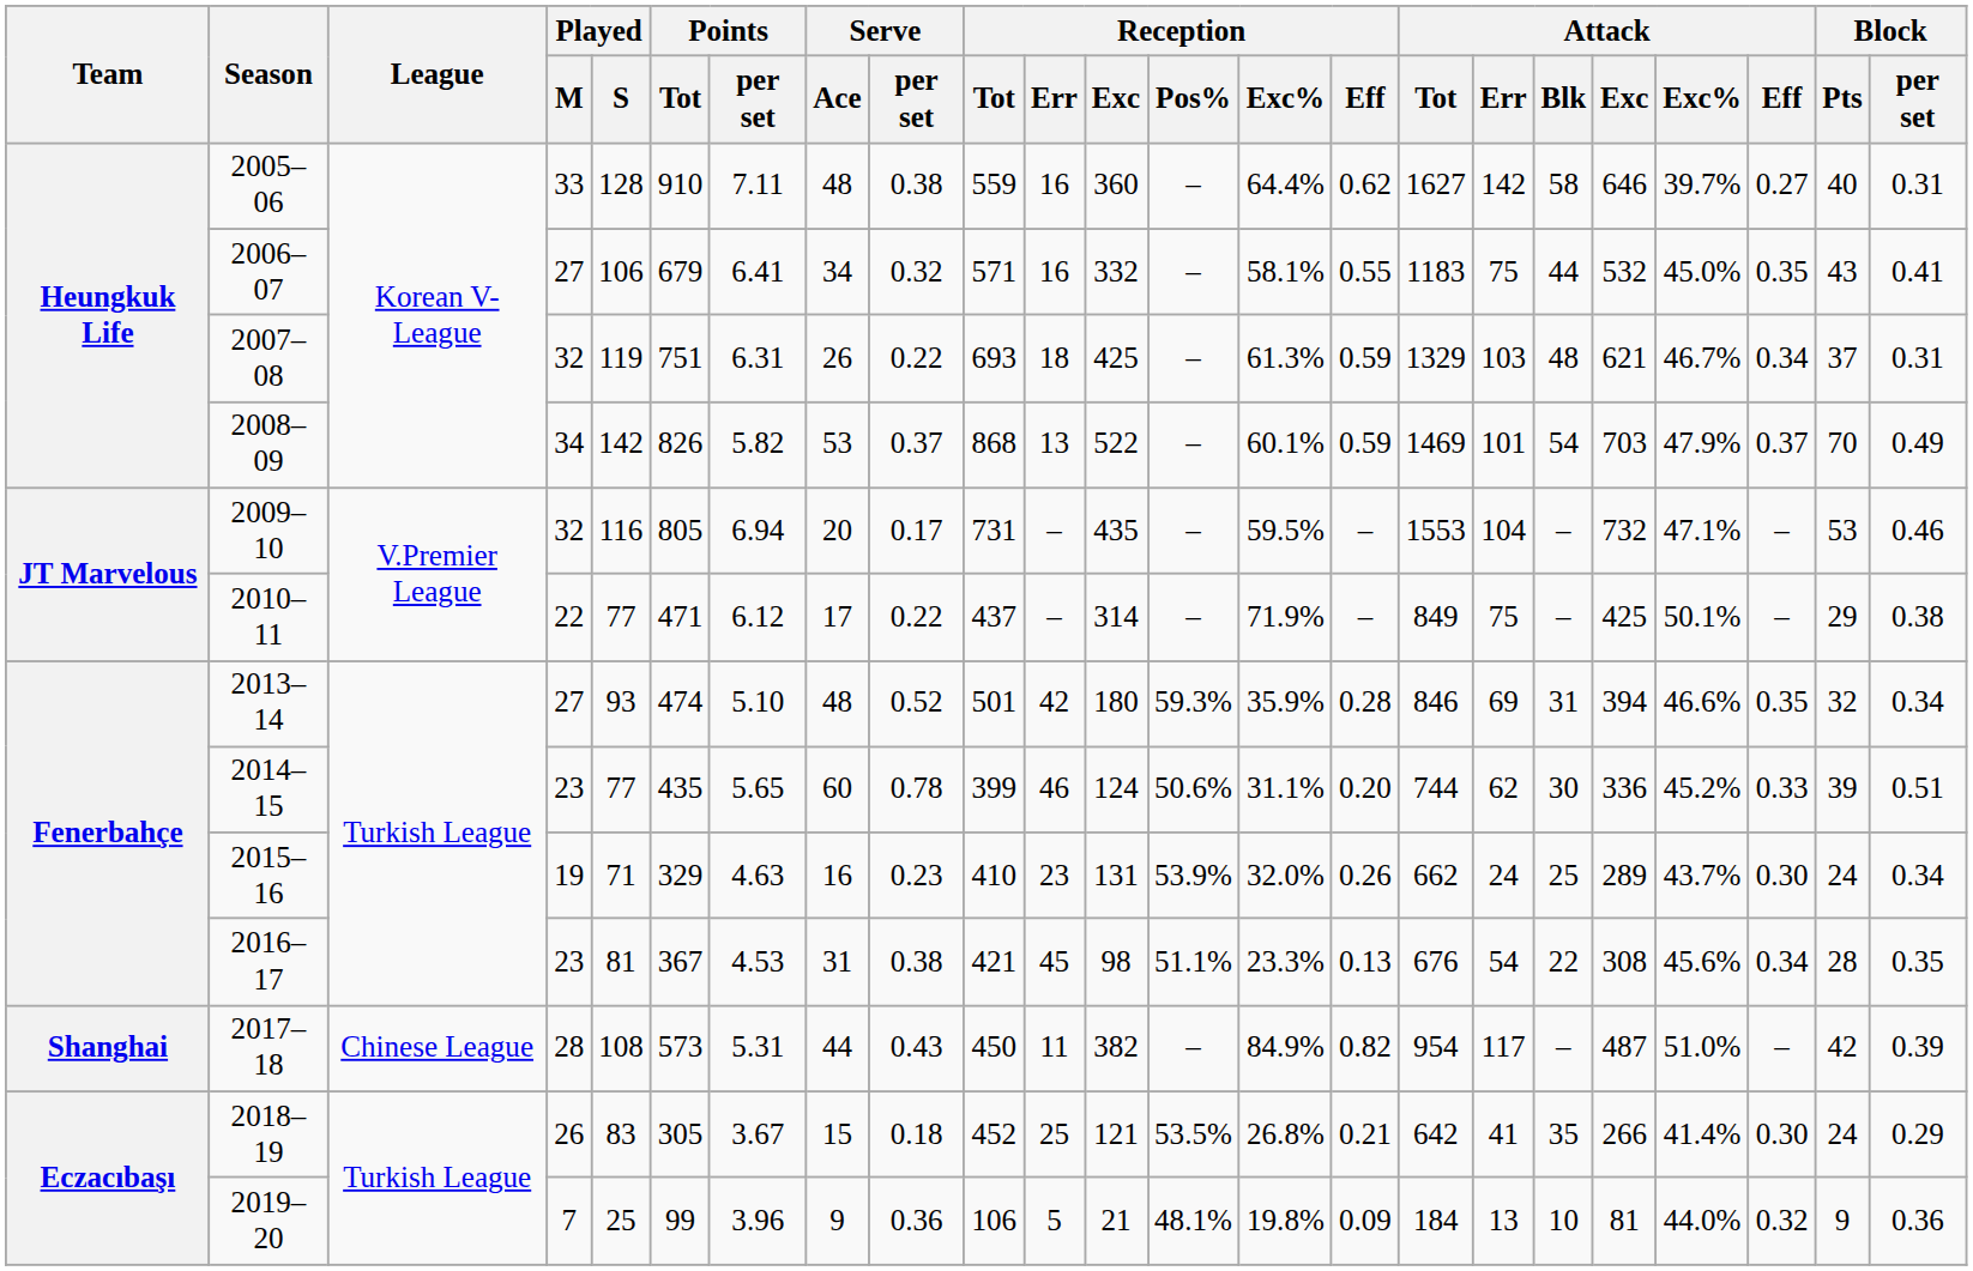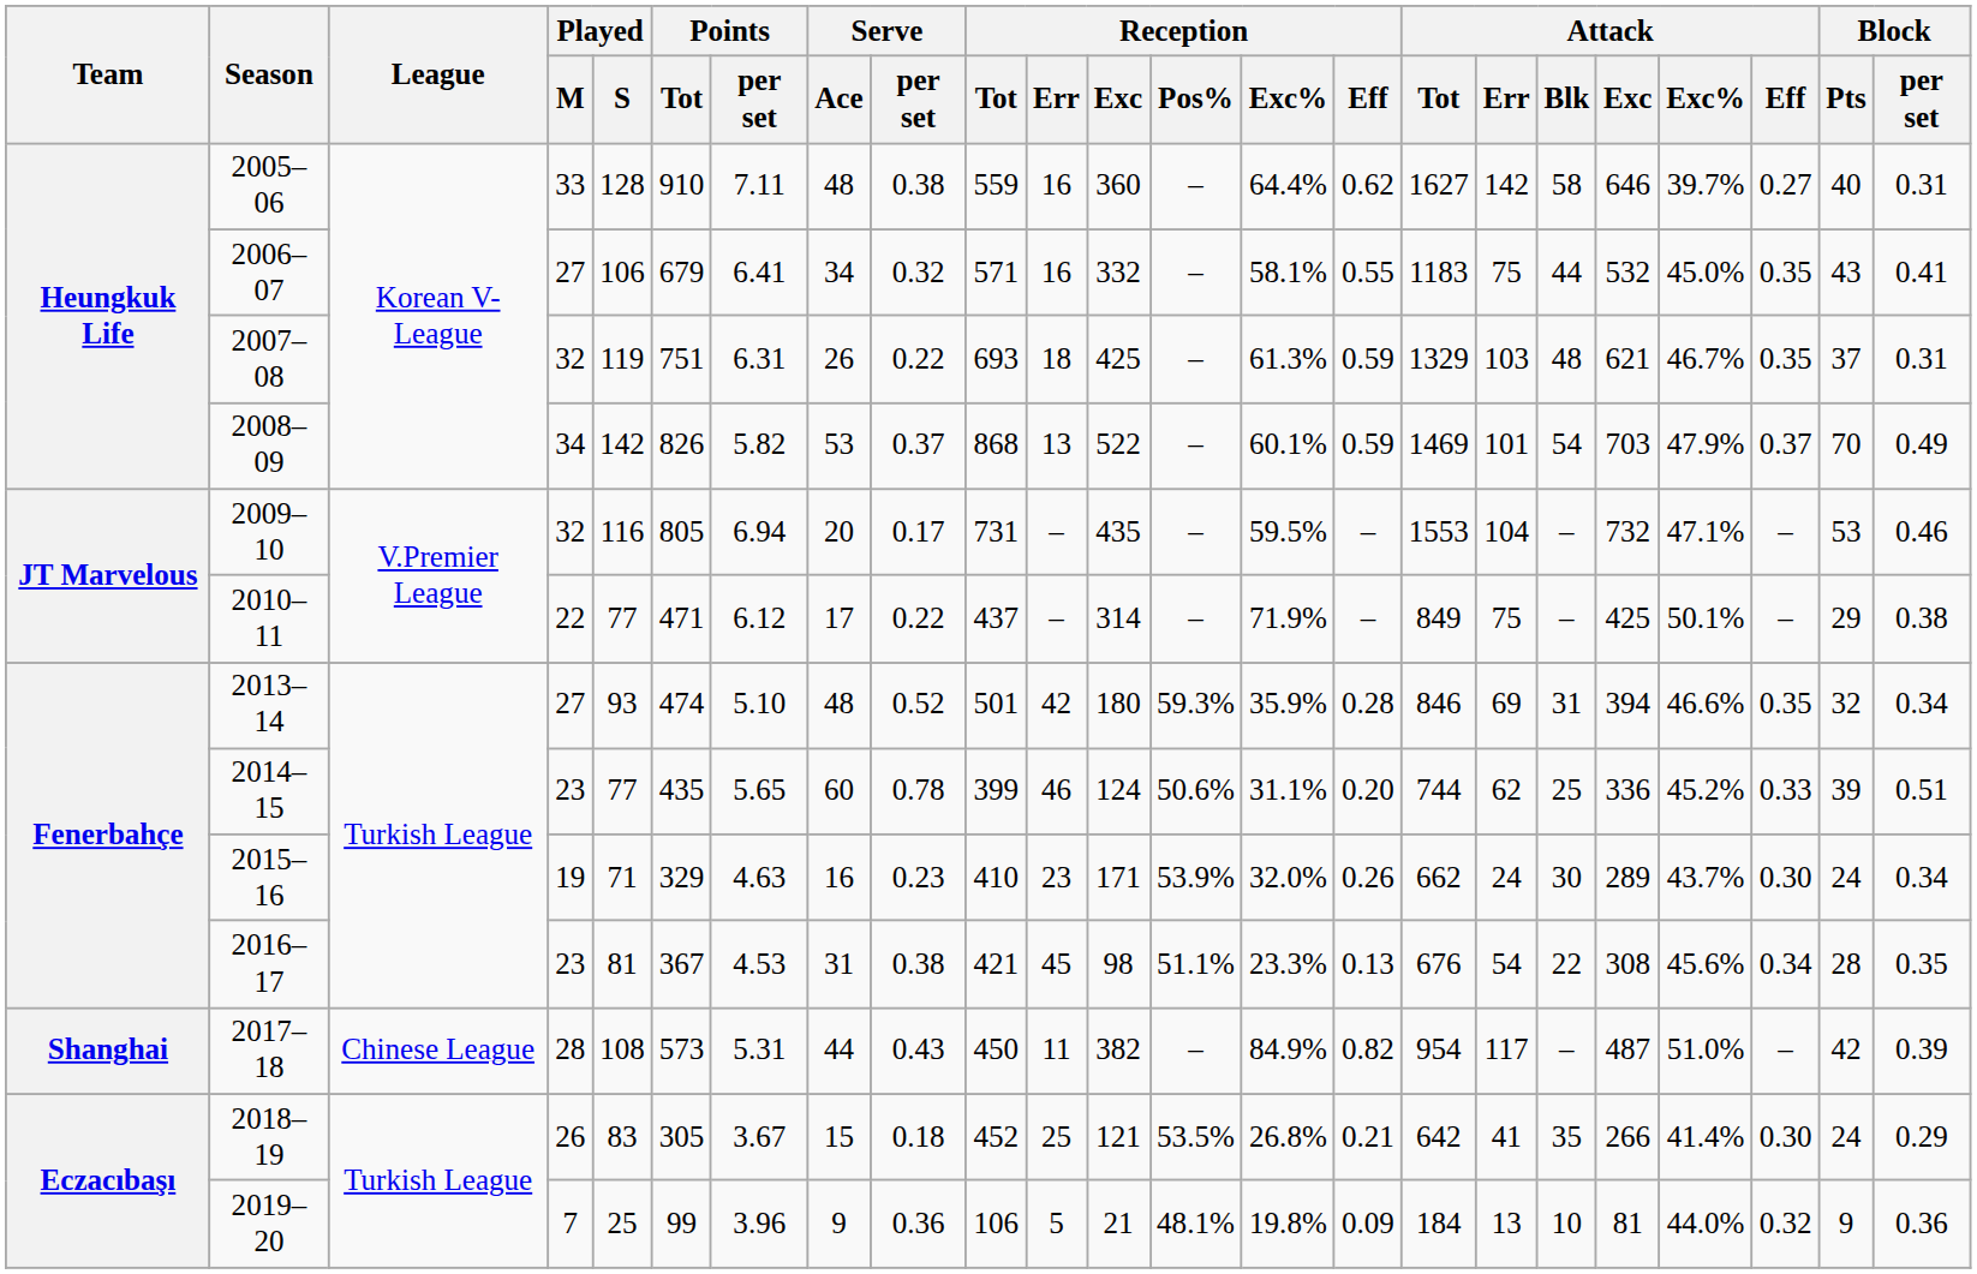2007–08 | Attack / Eff: 0.34 -> 0.35
2014–15 | Attack / Blk: 30 -> 25
2015–16 | Reception / Exc: 131 -> 171
2015–16 | Attack / Blk: 25 -> 30
